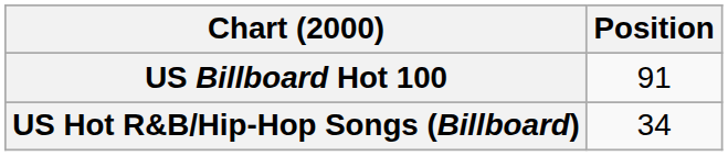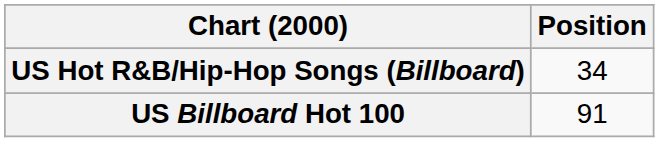rows swapped: US Billboard Hot 100 <-> US Hot R&B/Hip-Hop Songs (Billboard)
